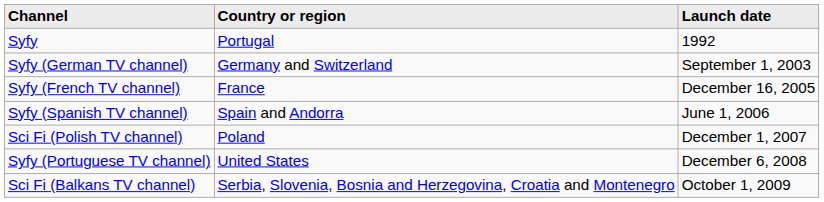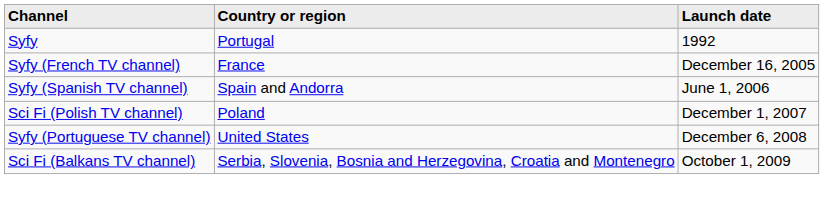- row: Syfy (German TV channel) | Germany and Switzerland | September 1, 2003
